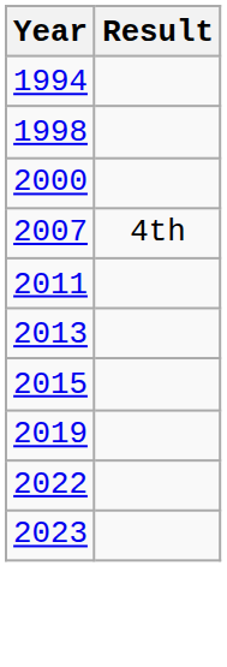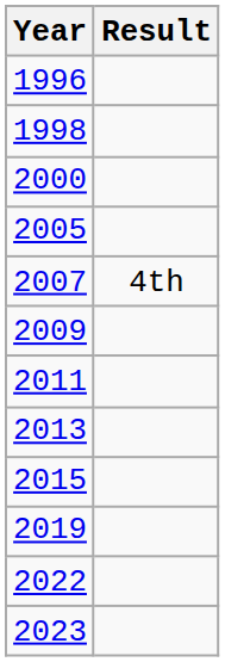- row: 1994
+ row: 1996
+ row: 2005
+ row: 2009
